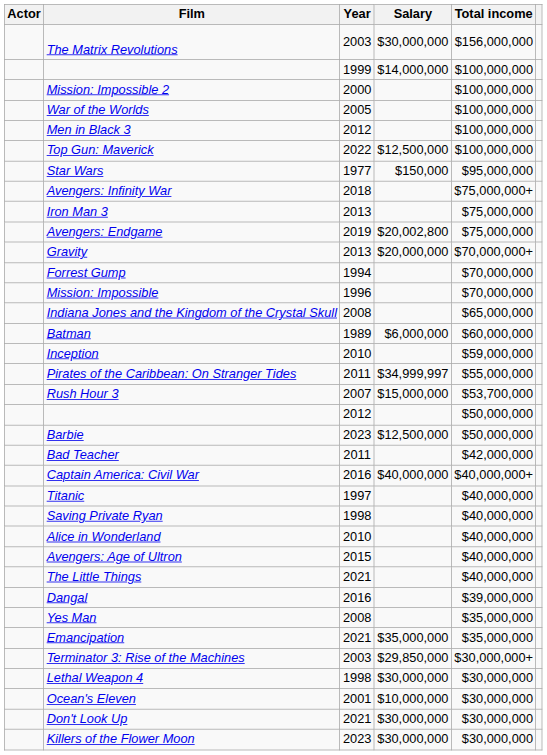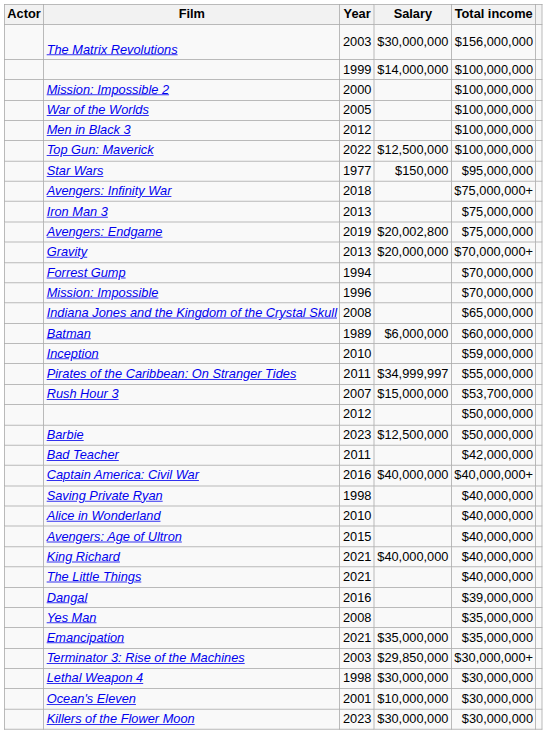- row: Titanic | 1997 | $40,000,000
+ row: King Richard | 2021 | $40,000,000 | $40,000,000
- row: Don't Look Up | 2021 | $30,000,000 | $30,000,000
